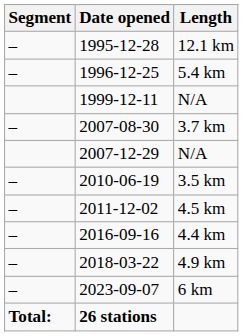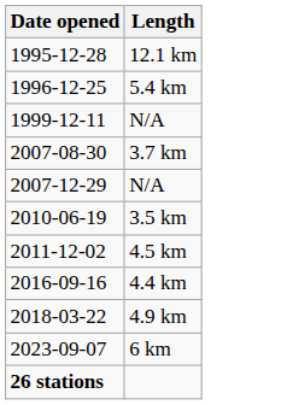- column: Segment | – | – | – | – | – | – | – | – | Total:
